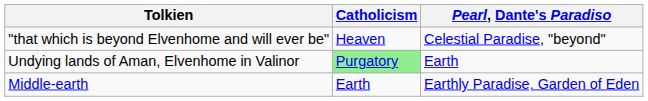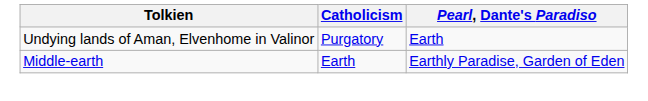- row: "that which is beyond Elvenhome and will ever be" | Heaven | Celestial Paradise, "beyond"
Undying lands of Aman, Elvenhome in Valinor | Catholicism: lightgreen background -> no background
